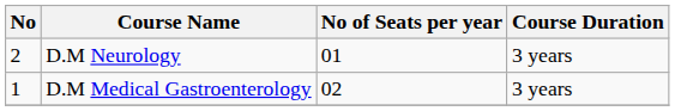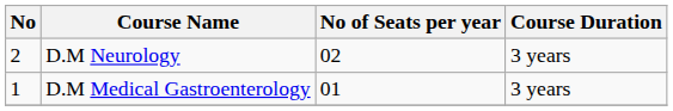D.M Neurology | No of Seats per year: 01 -> 02
D.M Medical Gastroenterology | No of Seats per year: 02 -> 01
